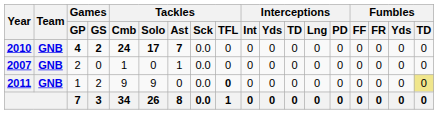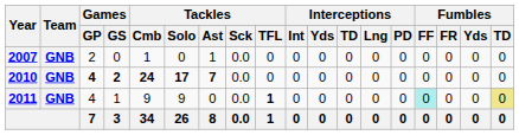rows swapped: 2007 <-> 2010
2011 | Games / GP: 1 -> 4
2011 | Games / GS: 2 -> 1
2011 | Tackles / TFL: 0 -> 1
2011 | Fumbles / FF: no background -> paleturquoise background
